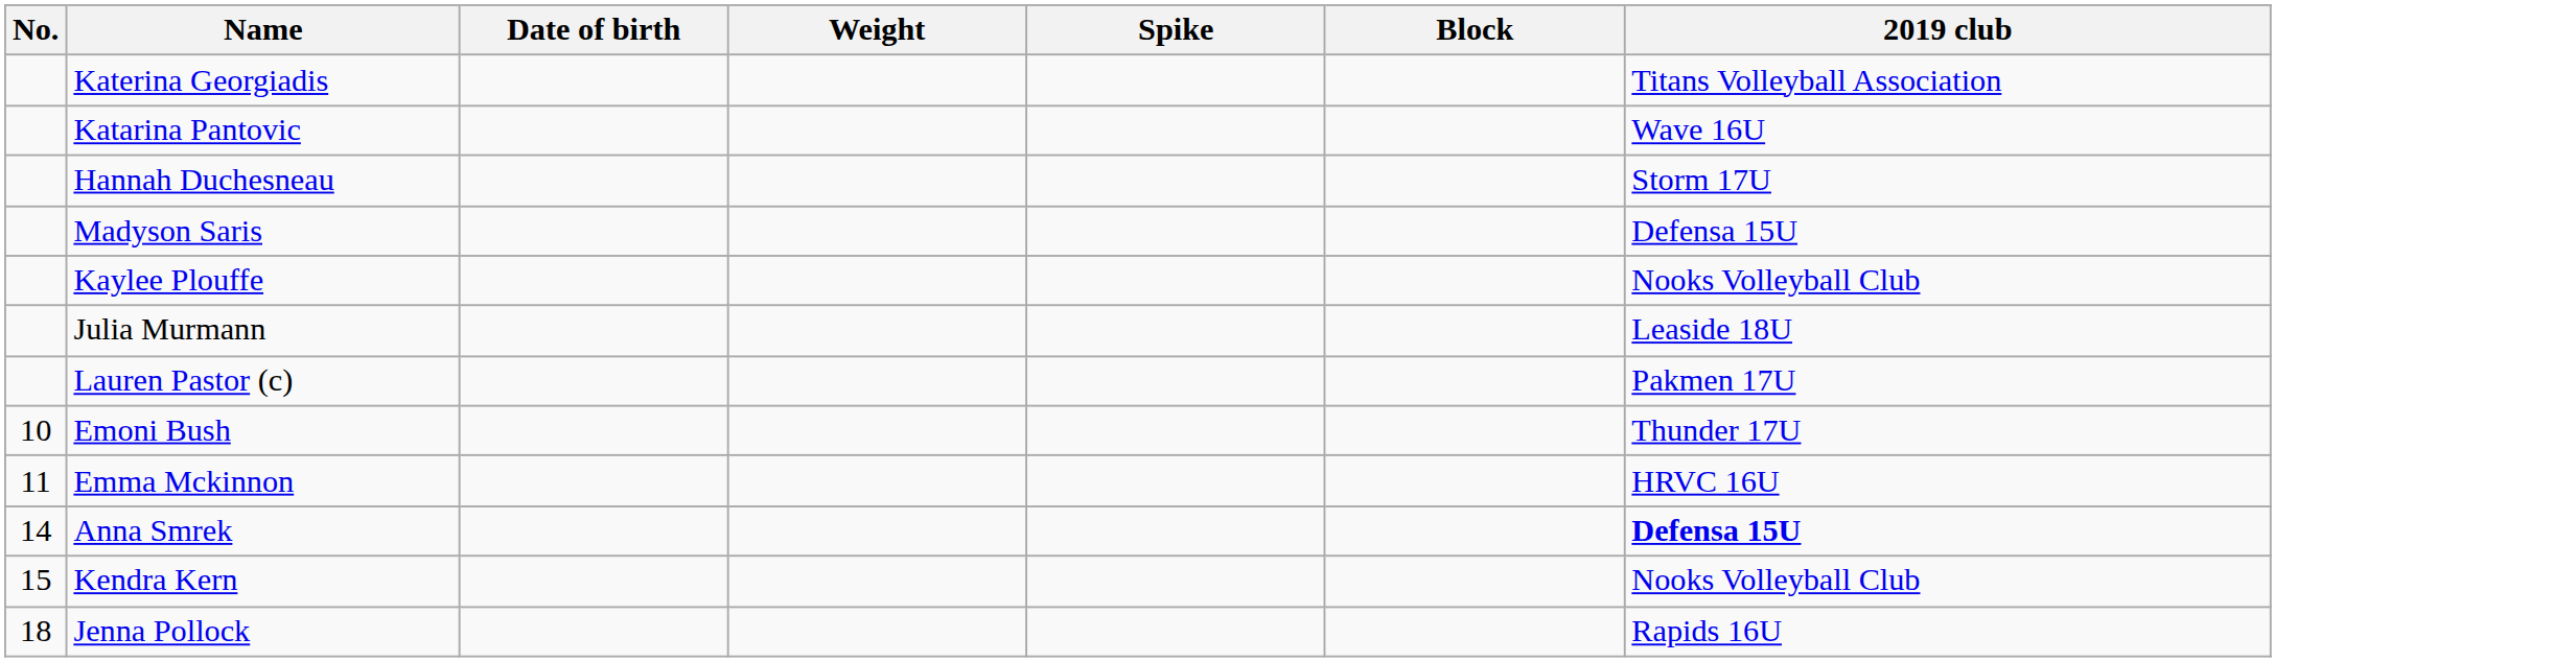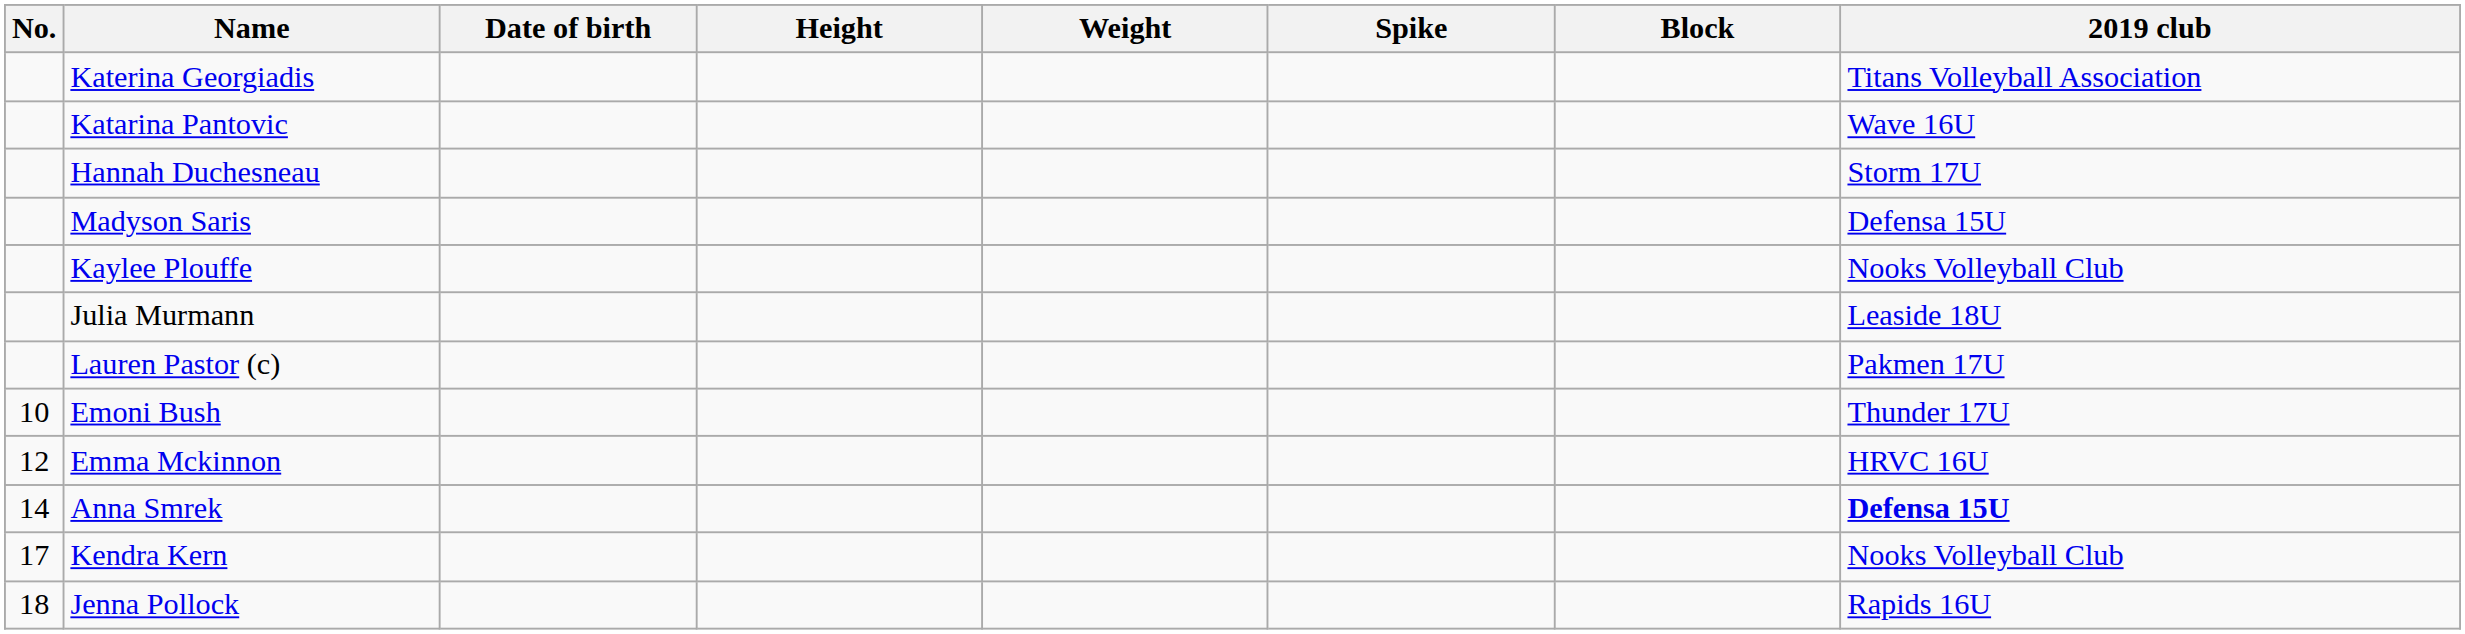+ column: Height
Emma Mckinnon | No.: 11 -> 12
Kendra Kern | No.: 15 -> 17
